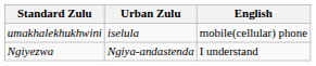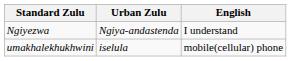rows swapped: umakhalekhukhwini <-> Ngiyezwa
